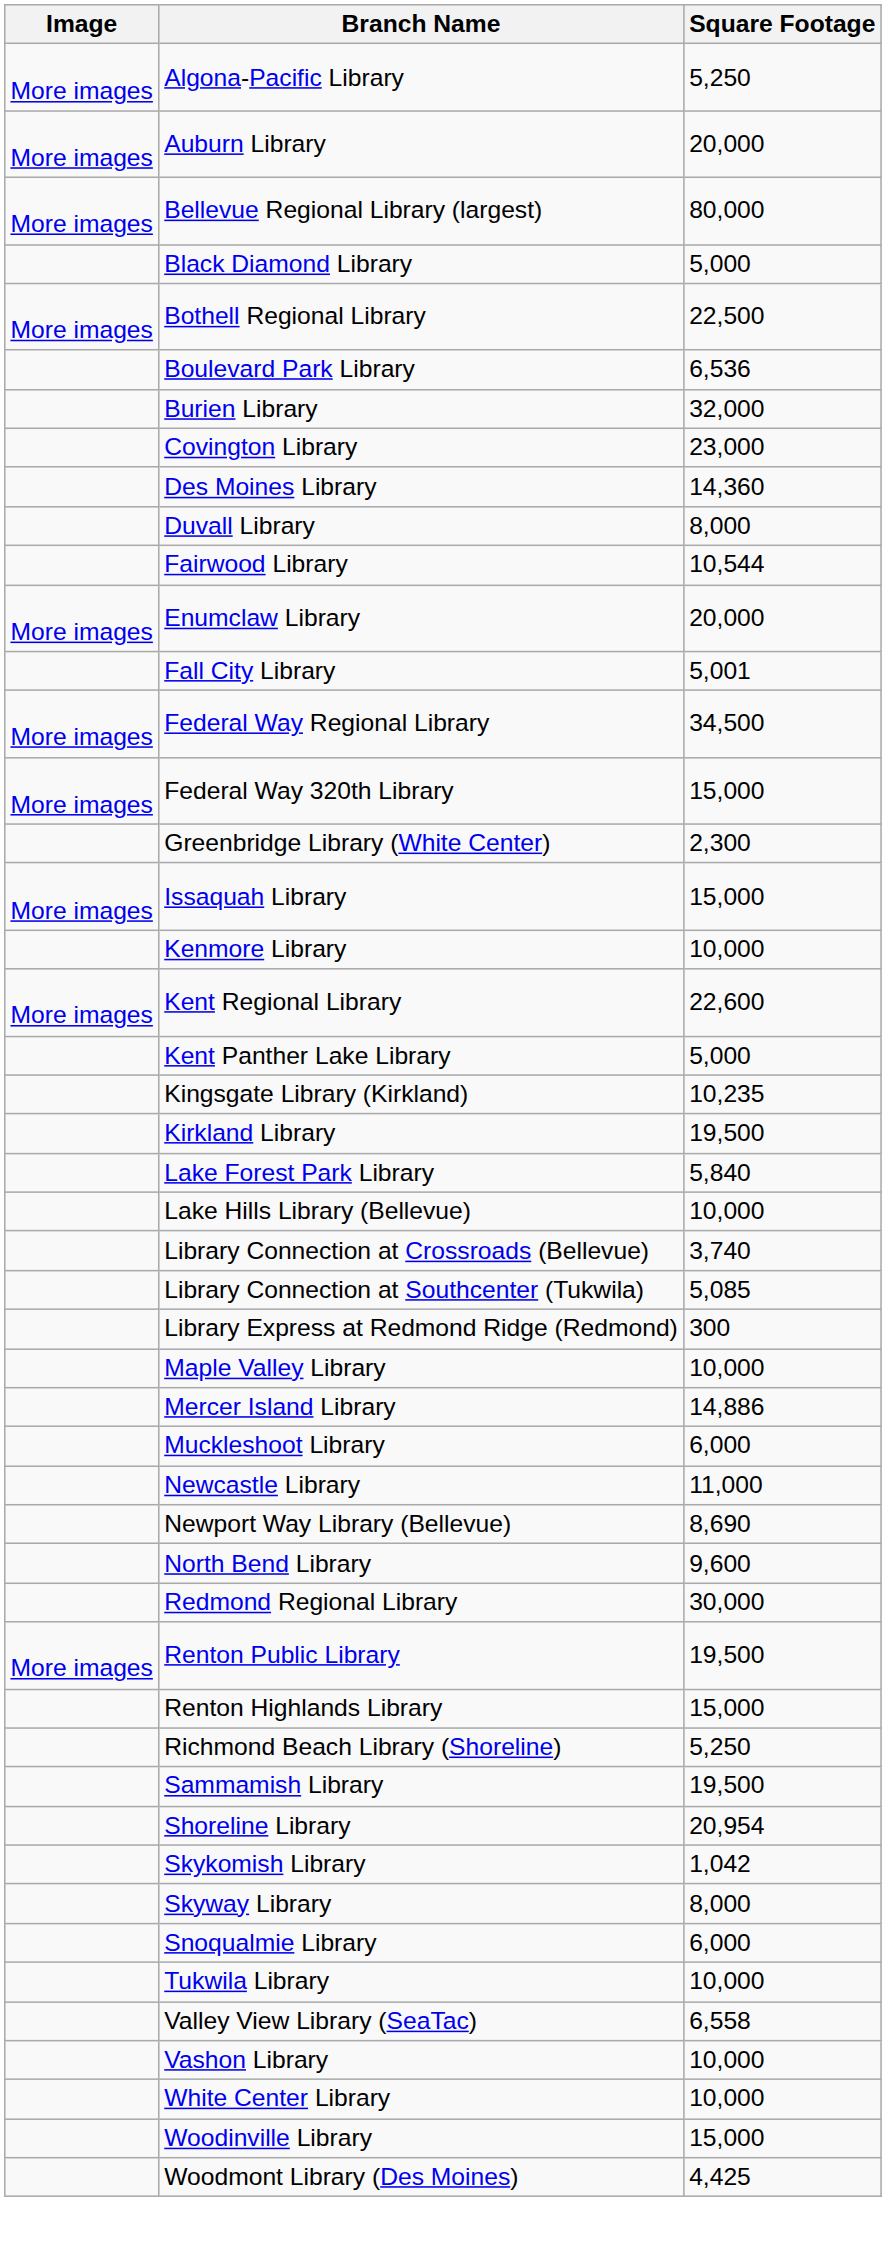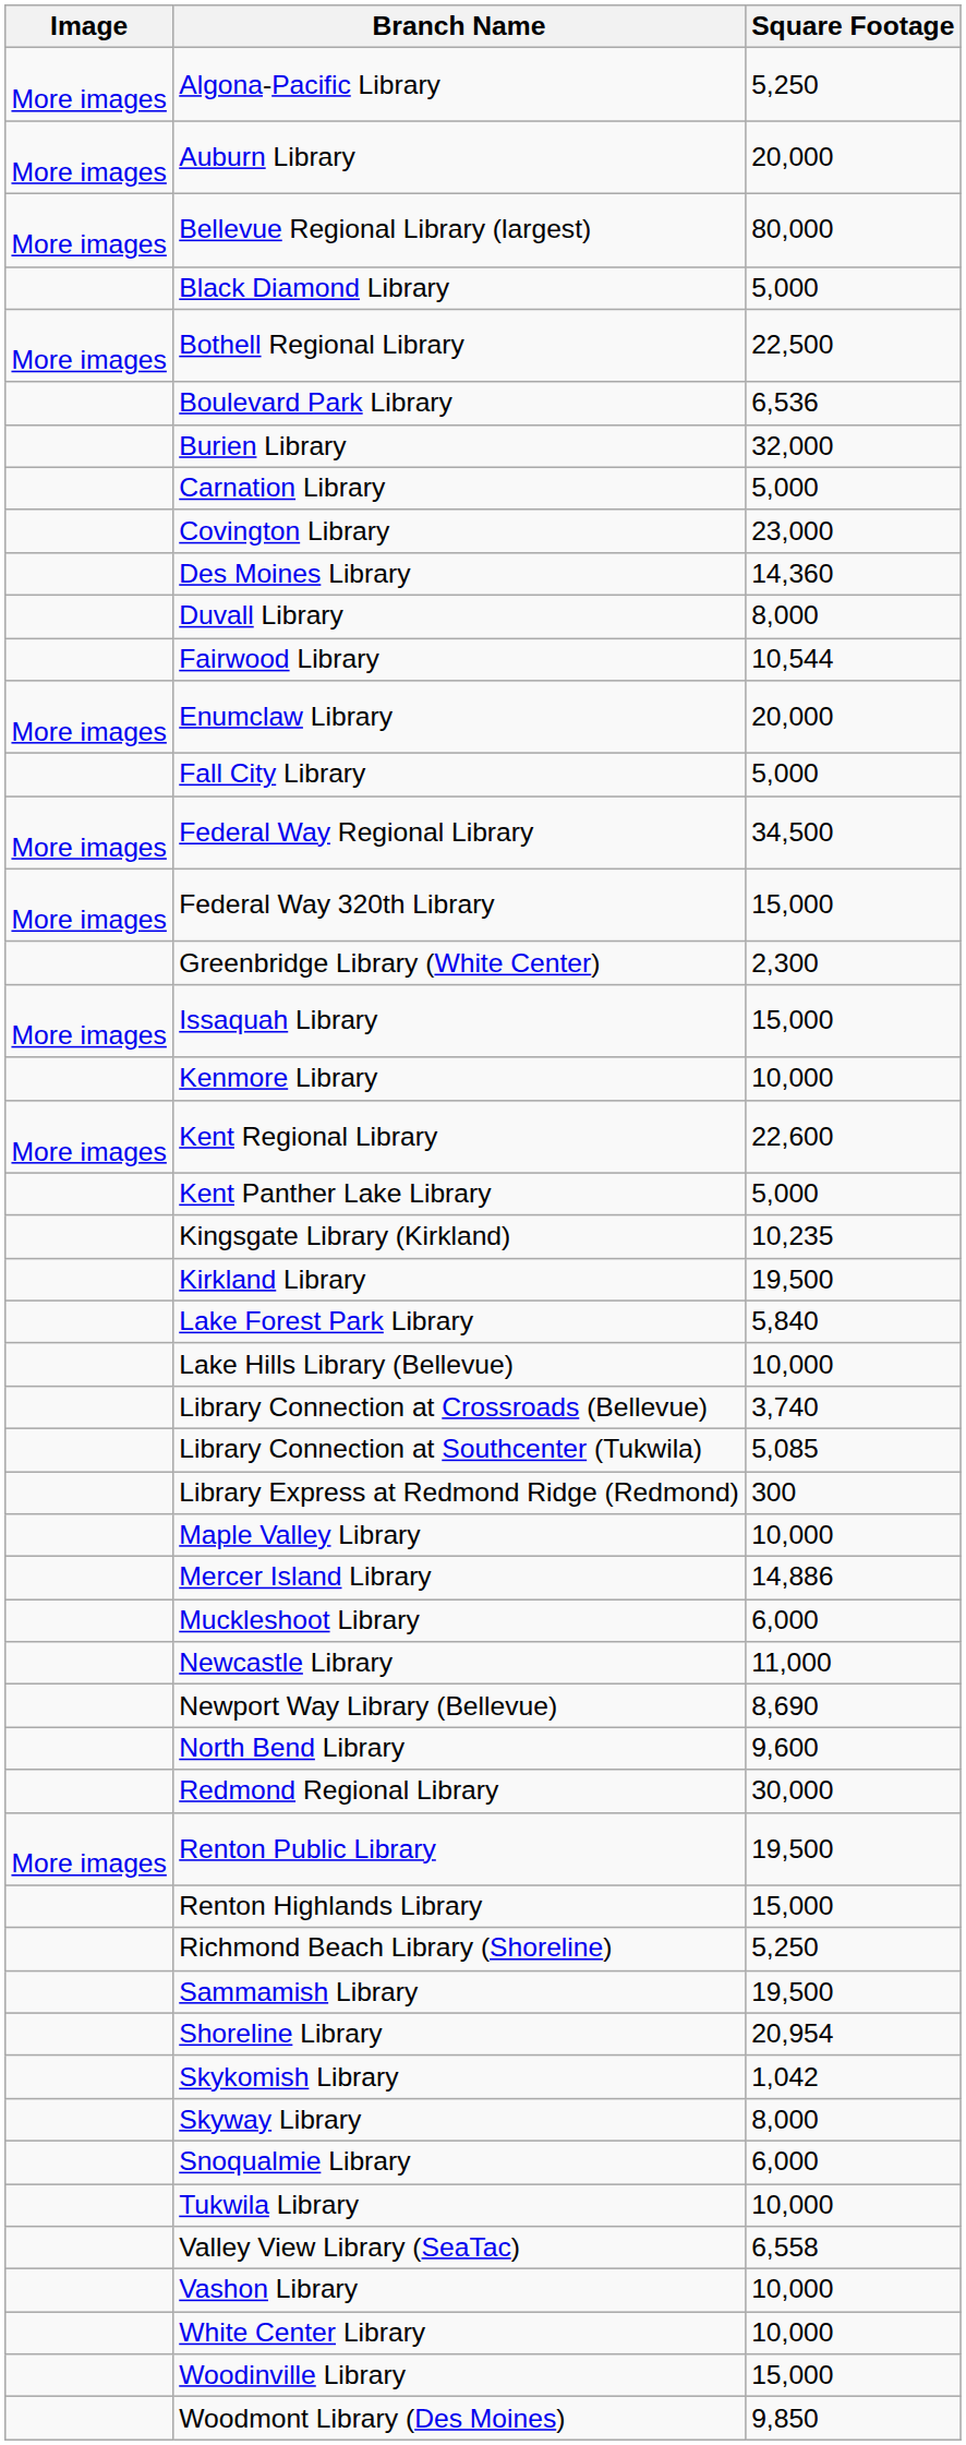+ row: Carnation Library | 5,000
Fall City Library | Square Footage: 5,001 -> 5,000
Woodmont Library (Des Moines) | Square Footage: 4,425 -> 9,850
